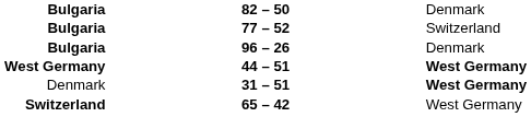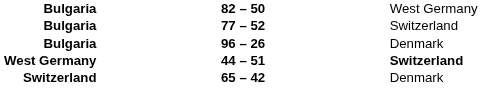82 – 50 | column 3: Denmark -> West Germany
44 – 51 | column 3: West Germany -> Switzerland
- row: Denmark | 31 – 51 | West Germany
65 – 42 | column 3: West Germany -> Denmark
